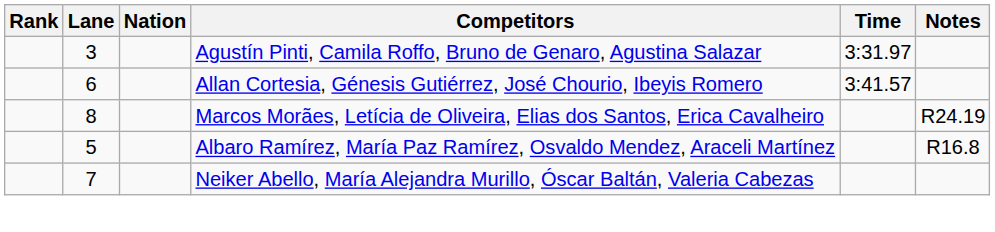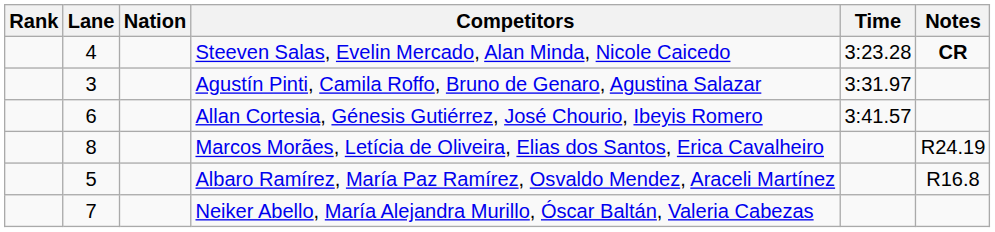+ row: 4 | Steeven Salas, Evelin Mercado, Alan Minda, Nicole Caicedo | 3:23.28 | CR
